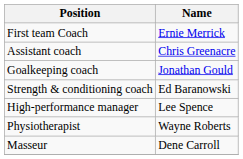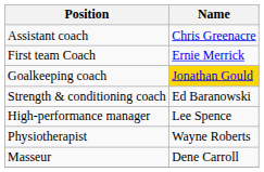rows swapped: First team Coach <-> Assistant coach
Goalkeeping coach | Name: no background -> gold background
